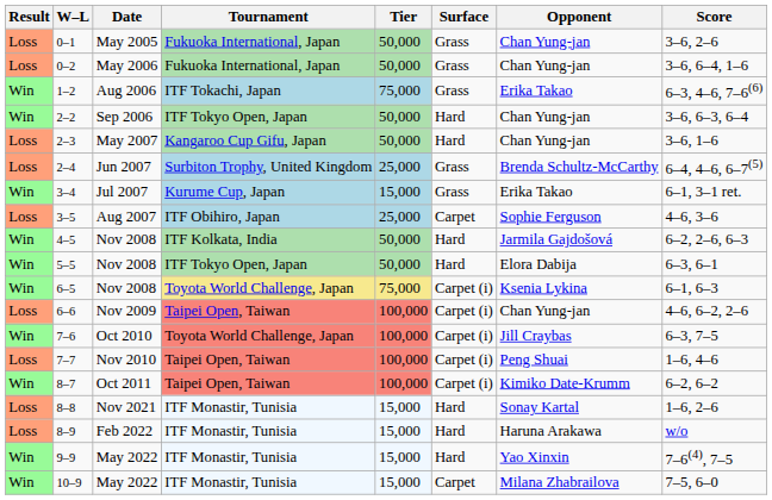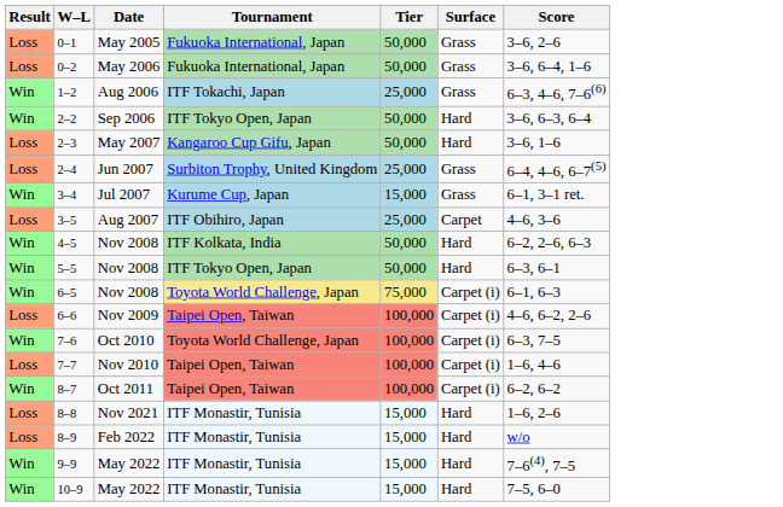- column: Opponent | Chan Yung-jan | Chan Yung-jan | Erika Takao | Chan Yung-jan | Chan Yung-jan | Brenda Schultz-McCarthy | Erika Takao | Sophie Ferguson | Jarmila Gajdošová | Elora Dabija | Ksenia Lykina | Chan Yung-jan | Jill Craybas | Peng Shuai | Kimiko Date-Krumm | Sonay Kartal | Haruna Arakawa | Yao Xinxin | Milana Zhabrailova
1–2 | Tier: 75,000 -> 25,000
10–9 | Surface: Carpet -> Hard
